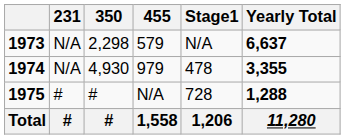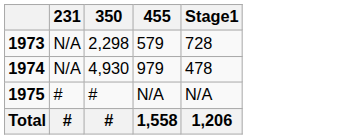- column: Yearly Total | 6,637 | 3,355 | 1,288 | 11,280
1973 | Stage1: N/A -> 728
1975 | Stage1: 728 -> N/A
